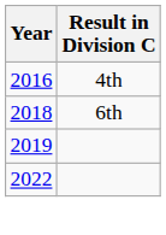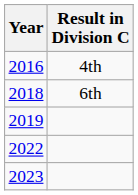+ row: 2023
